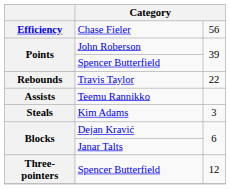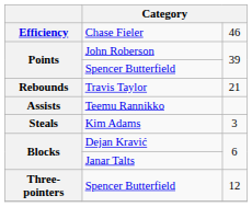Chase Fieler | column 3: 56 -> 46
Travis Taylor | column 3: 22 -> 21
